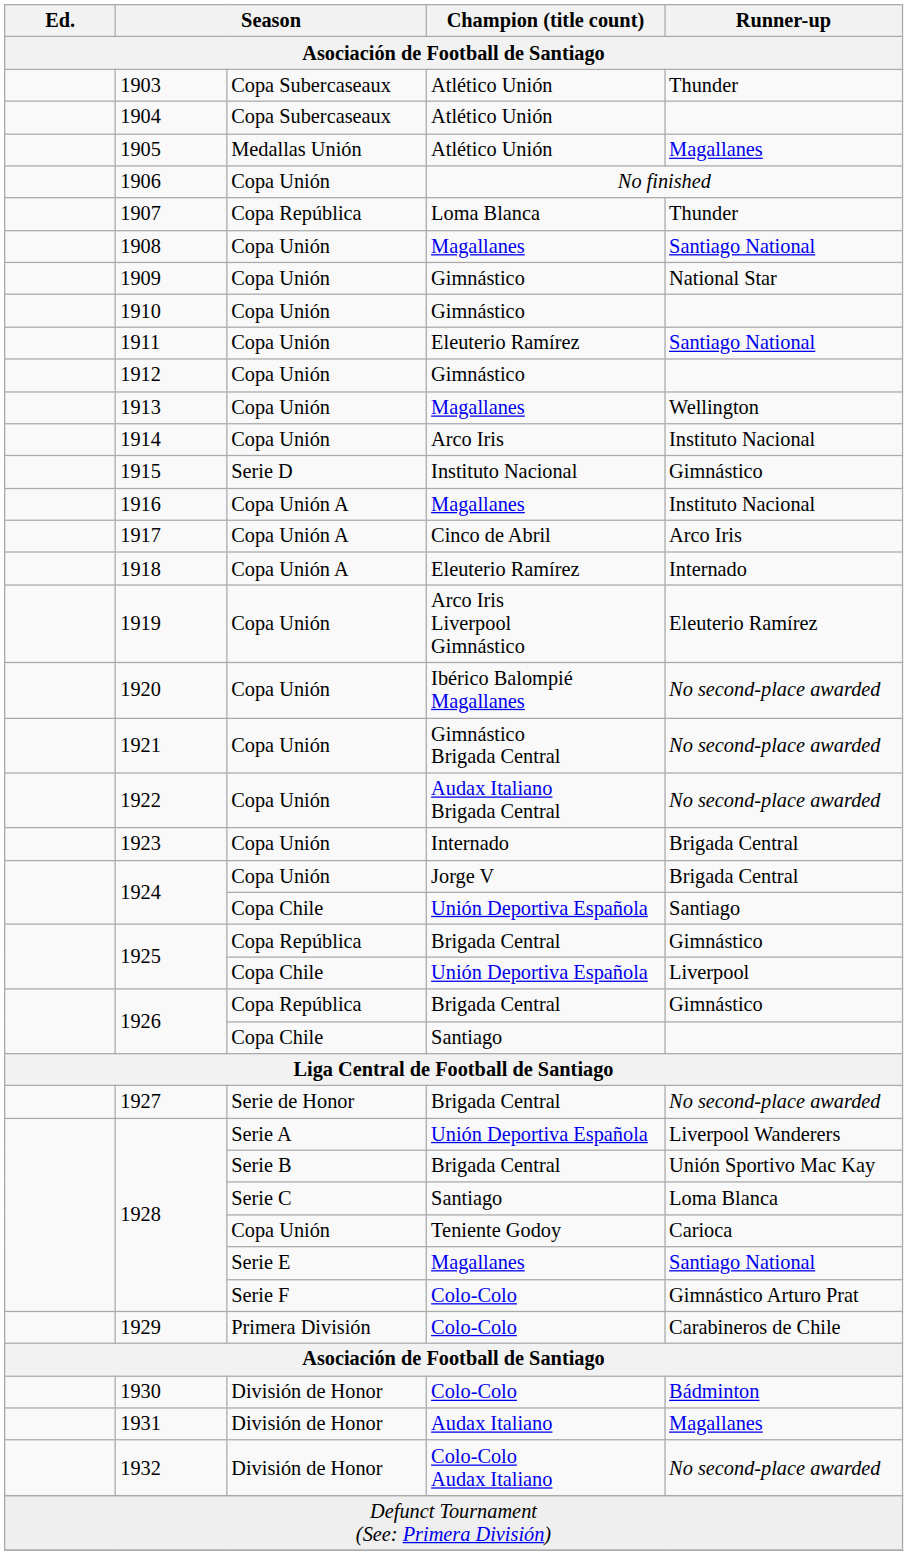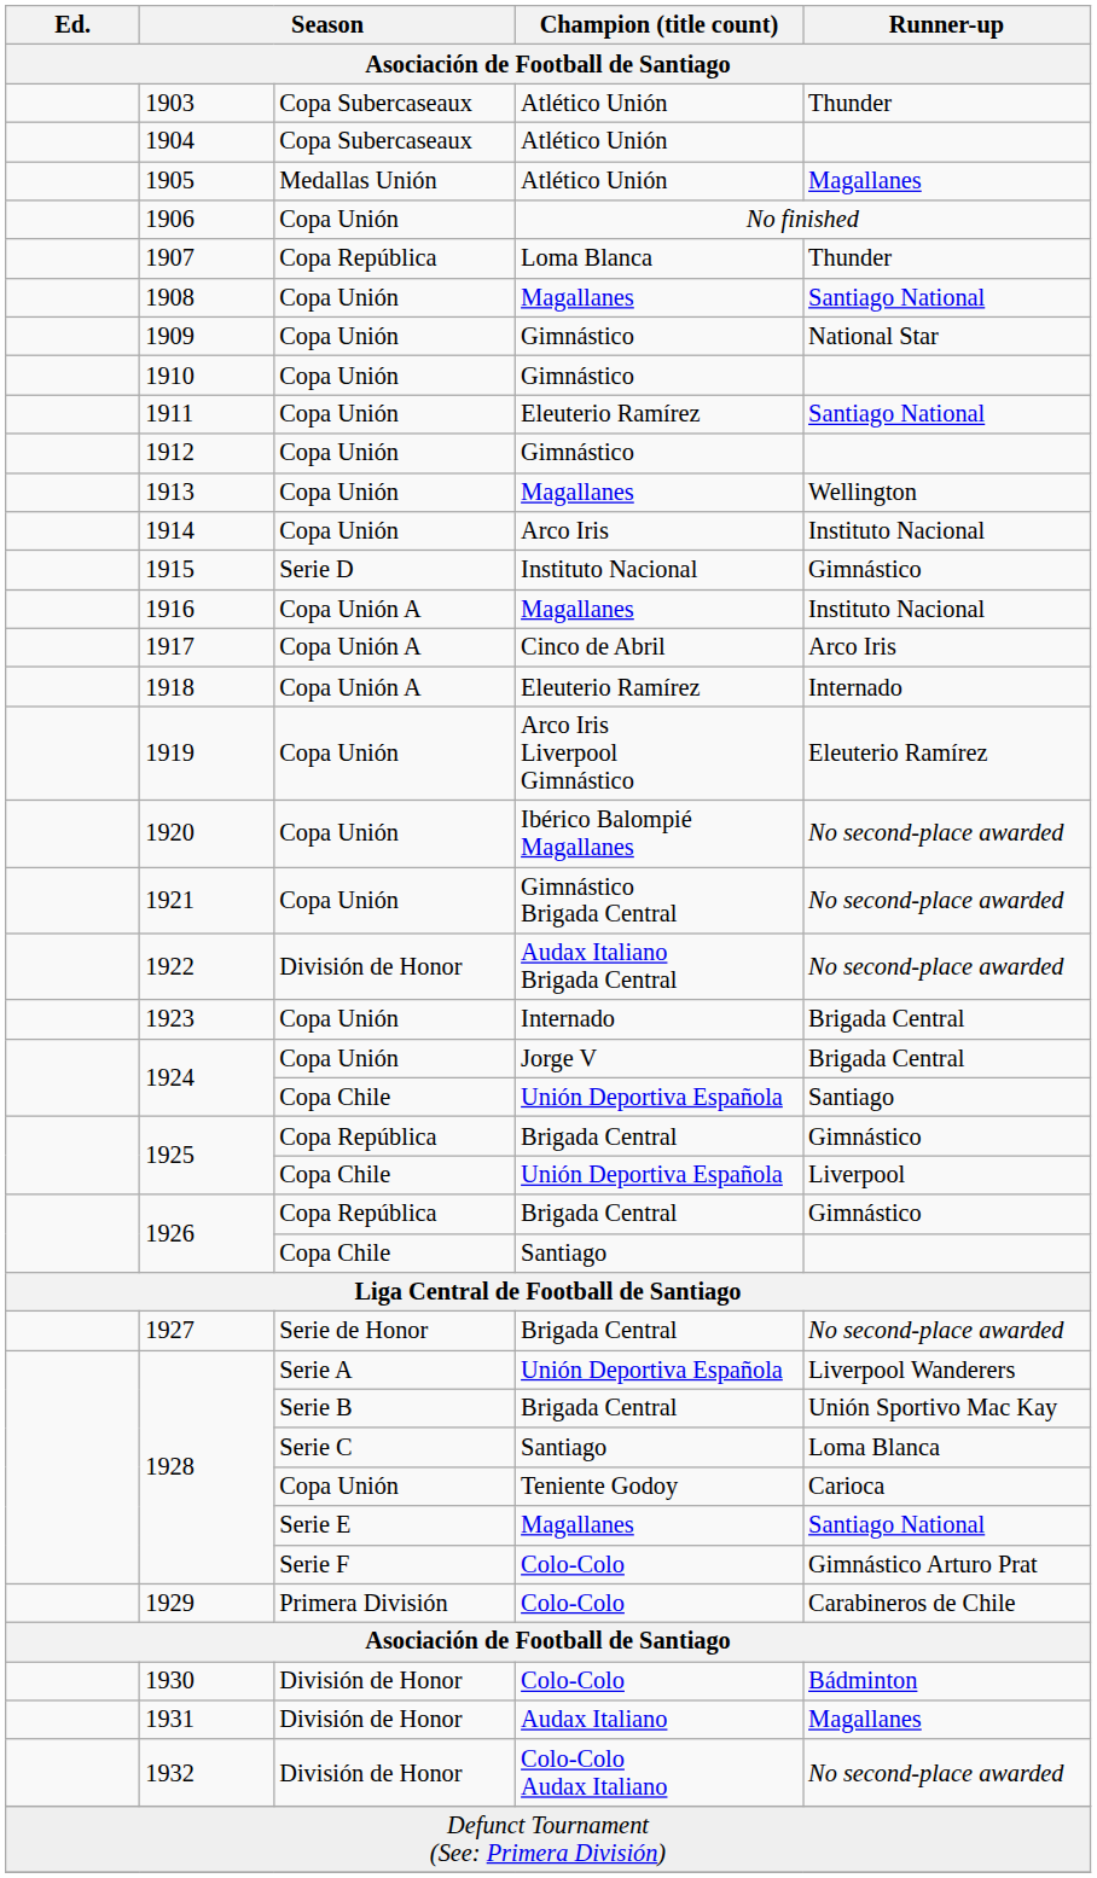1922 | column 3: Copa Unión -> División de Honor
